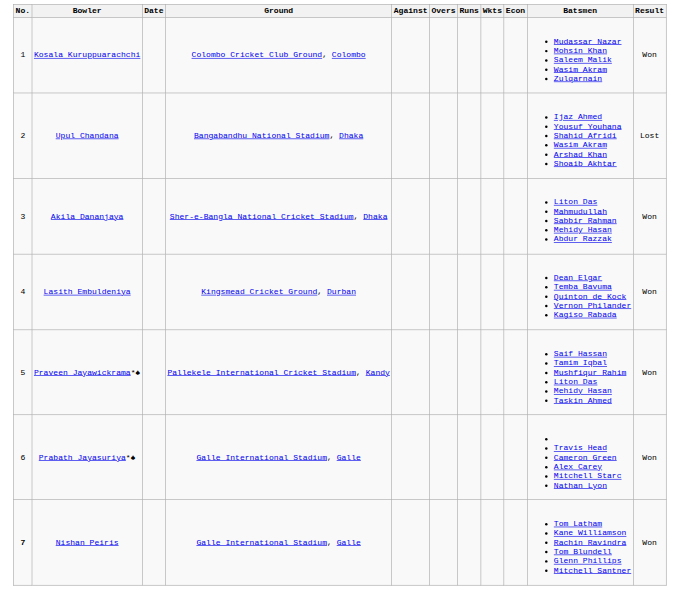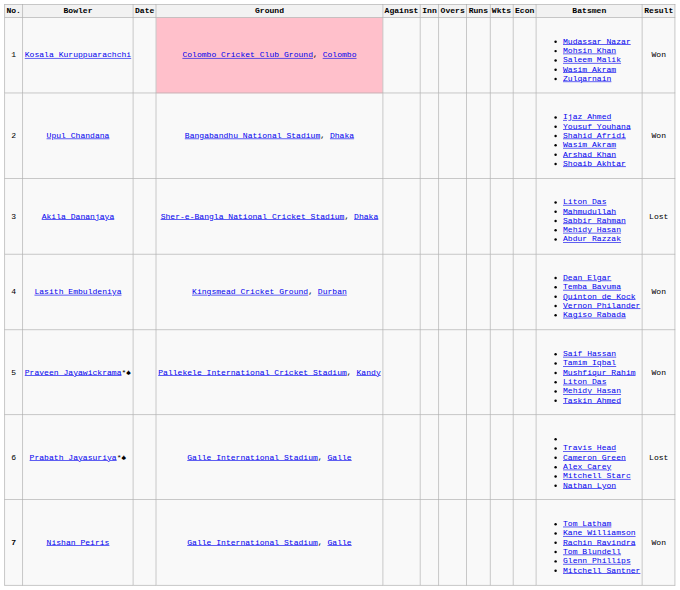+ column: Inn
Kosala Kuruppuarachchi | Ground: no background -> pink background
Upul Chandana | Result: Lost -> Won
Akila Dananjaya | Result: Won -> Lost
Prabath Jayasuriya*♠ | Result: Won -> Lost
